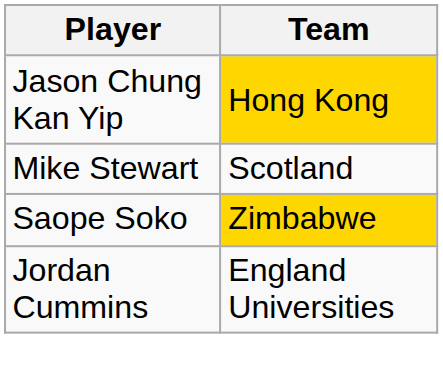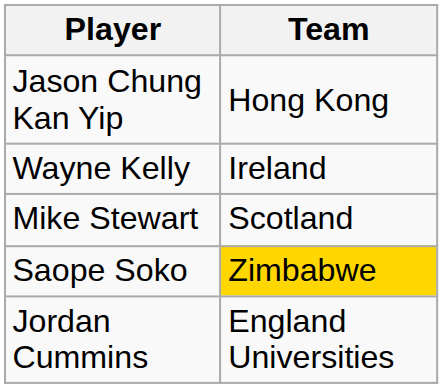Jason Chung Kan Yip | Team: gold background -> no background
+ row: Wayne Kelly | Ireland
